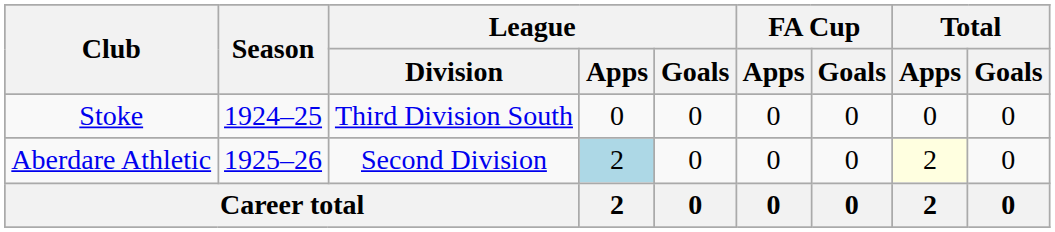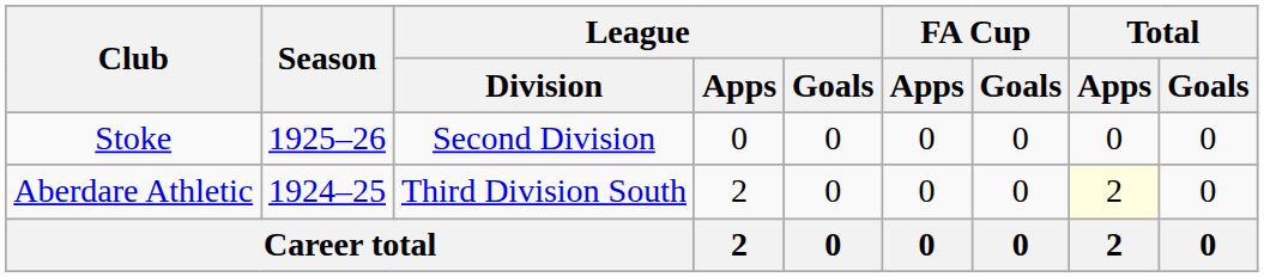Stoke | Season: 1924–25 -> 1925–26
Stoke | League / Division: Third Division South -> Second Division
Aberdare Athletic | Season: 1925–26 -> 1924–25
Aberdare Athletic | League / Division: Second Division -> Third Division South
Aberdare Athletic | League / Apps: lightblue background -> no background
